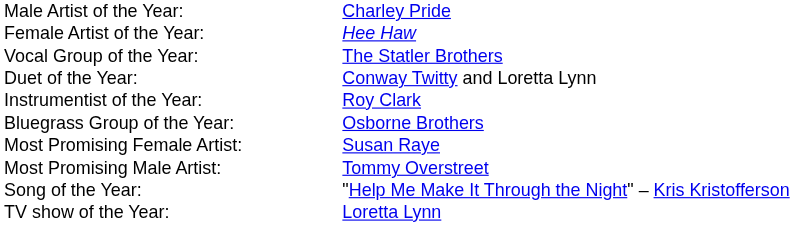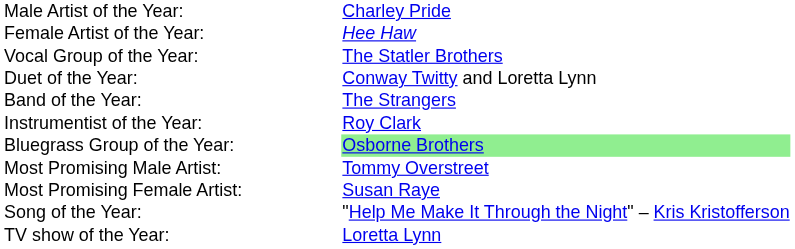+ row: Band of the Year: | The Strangers
Bluegrass Group of the Year: | column 2: no background -> lightgreen background
rows swapped: Most Promising Male Artist: <-> Most Promising Female Artist:
